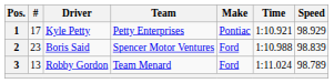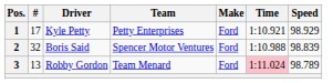1 | Make: Pontiac -> Ford
2 | #: 23 -> 32
3 | Time: no background -> pink background
